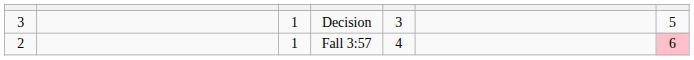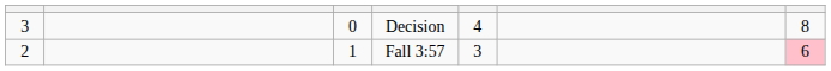Decision | column 3: 1 -> 0
Decision | column 5: 3 -> 4
Decision | column 7: 5 -> 8
Fall 3:57 | column 5: 4 -> 3
